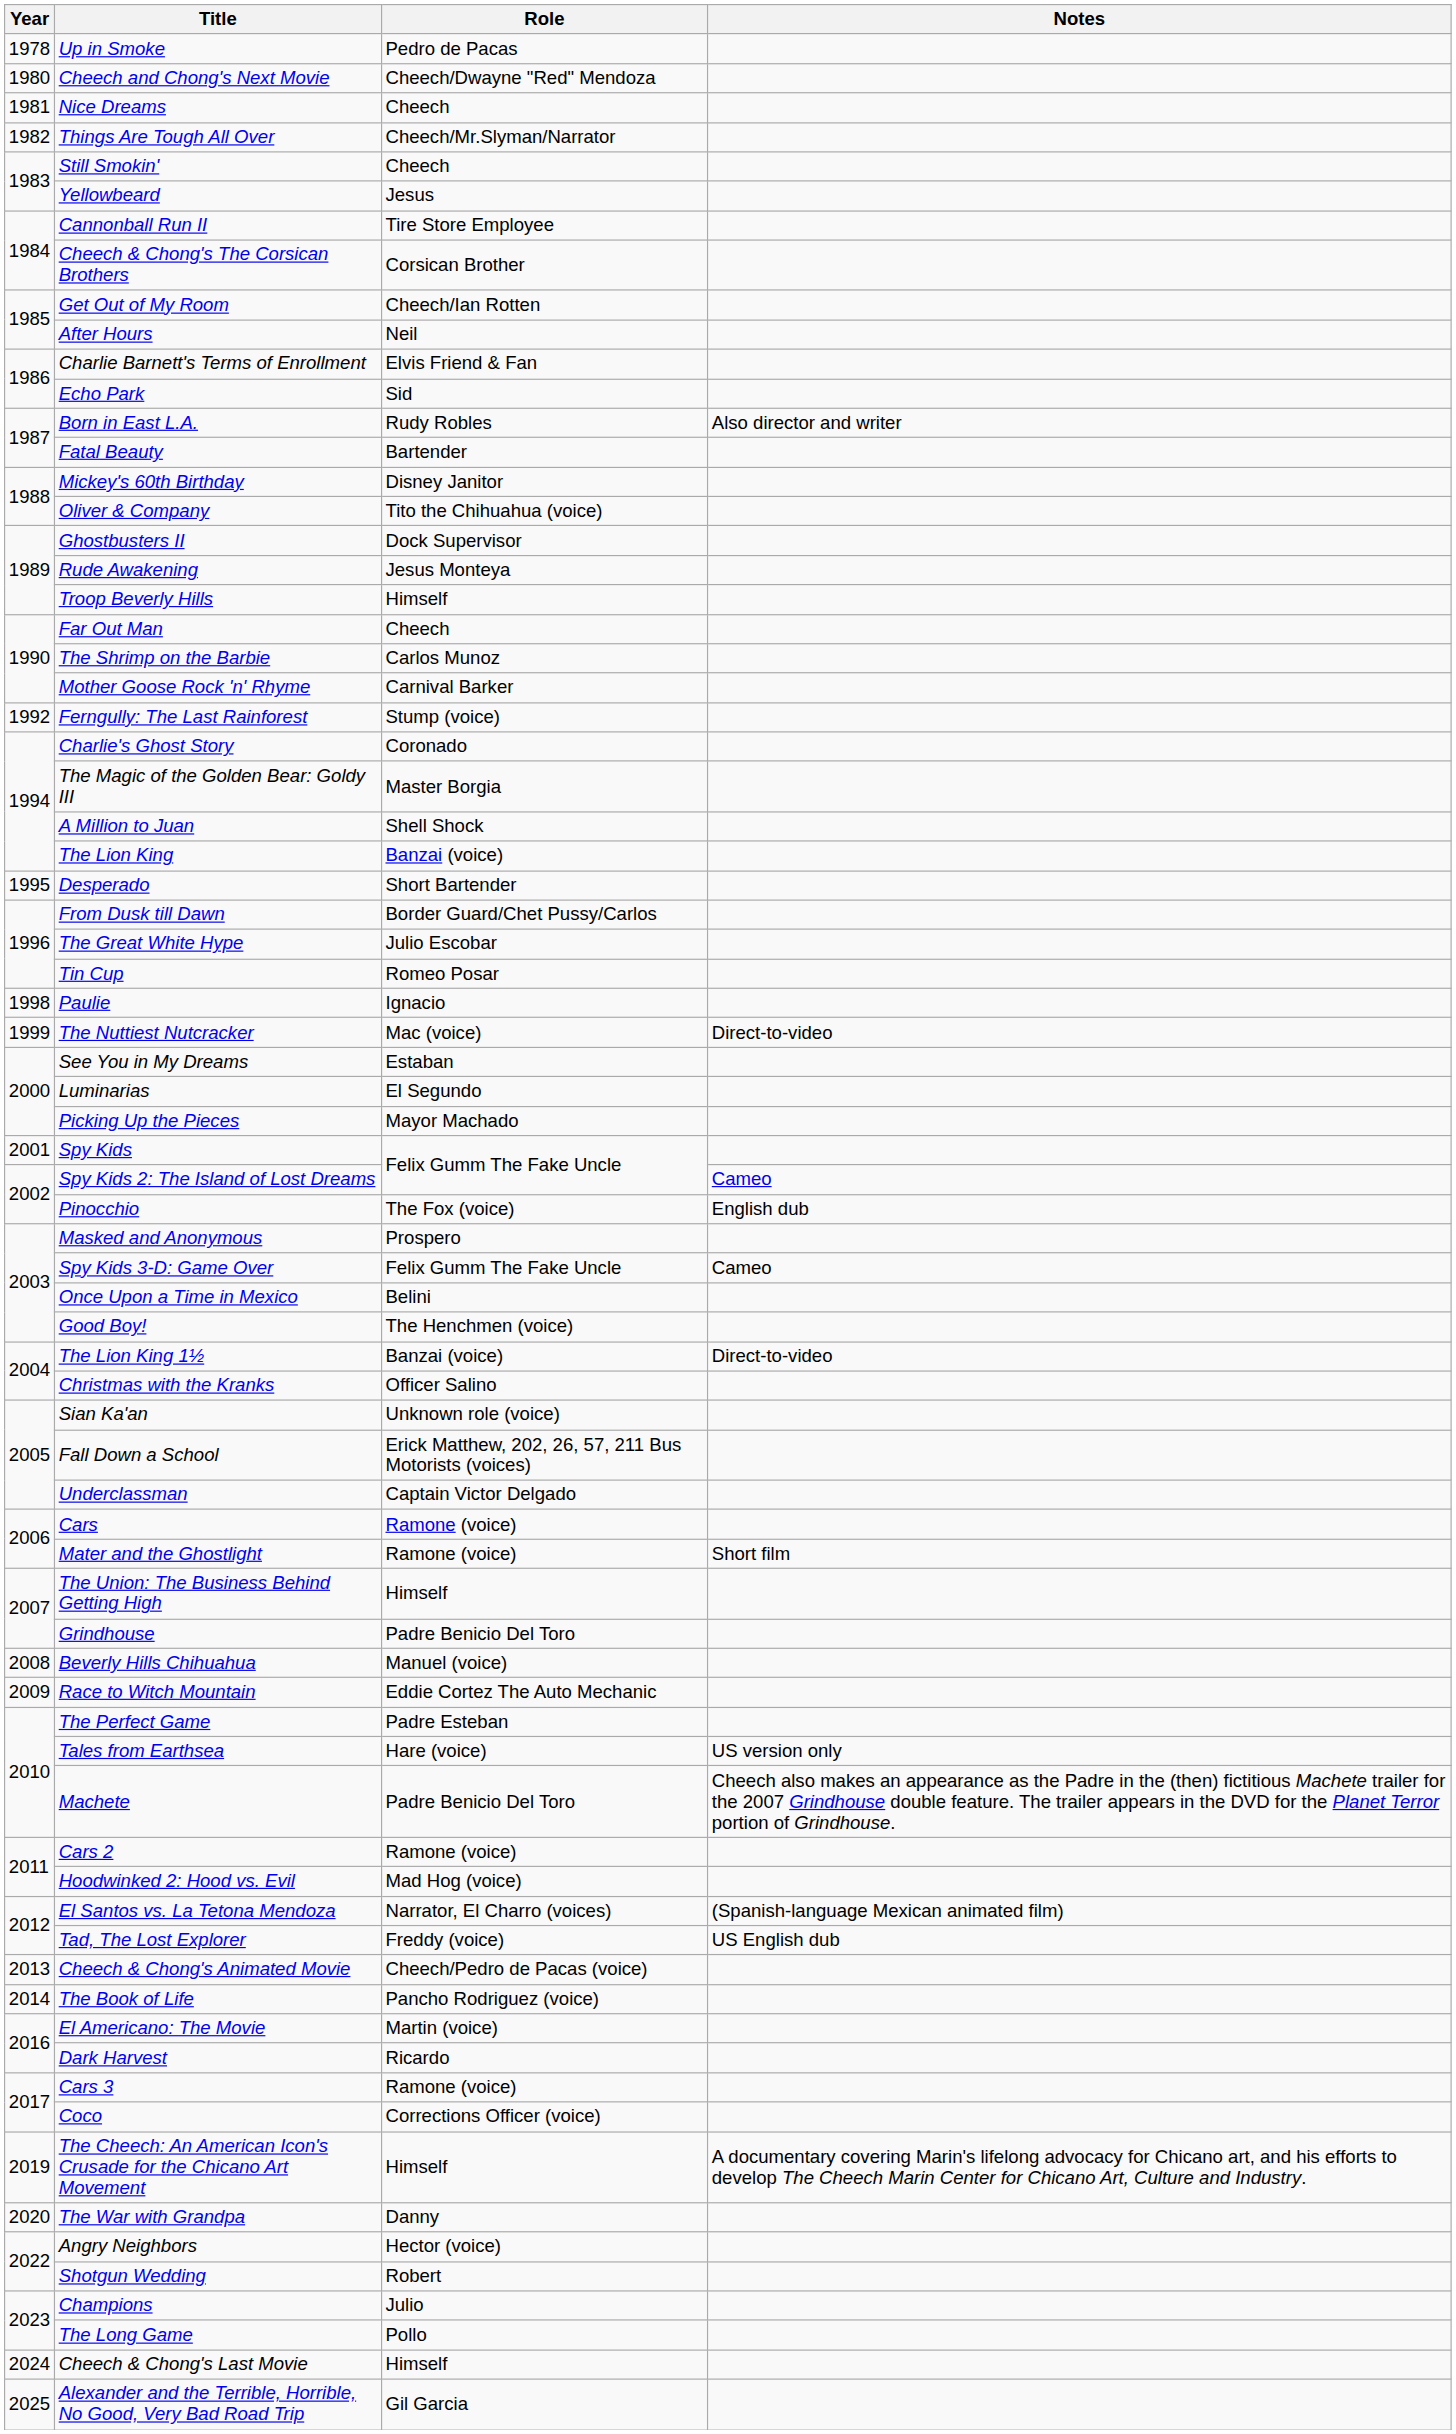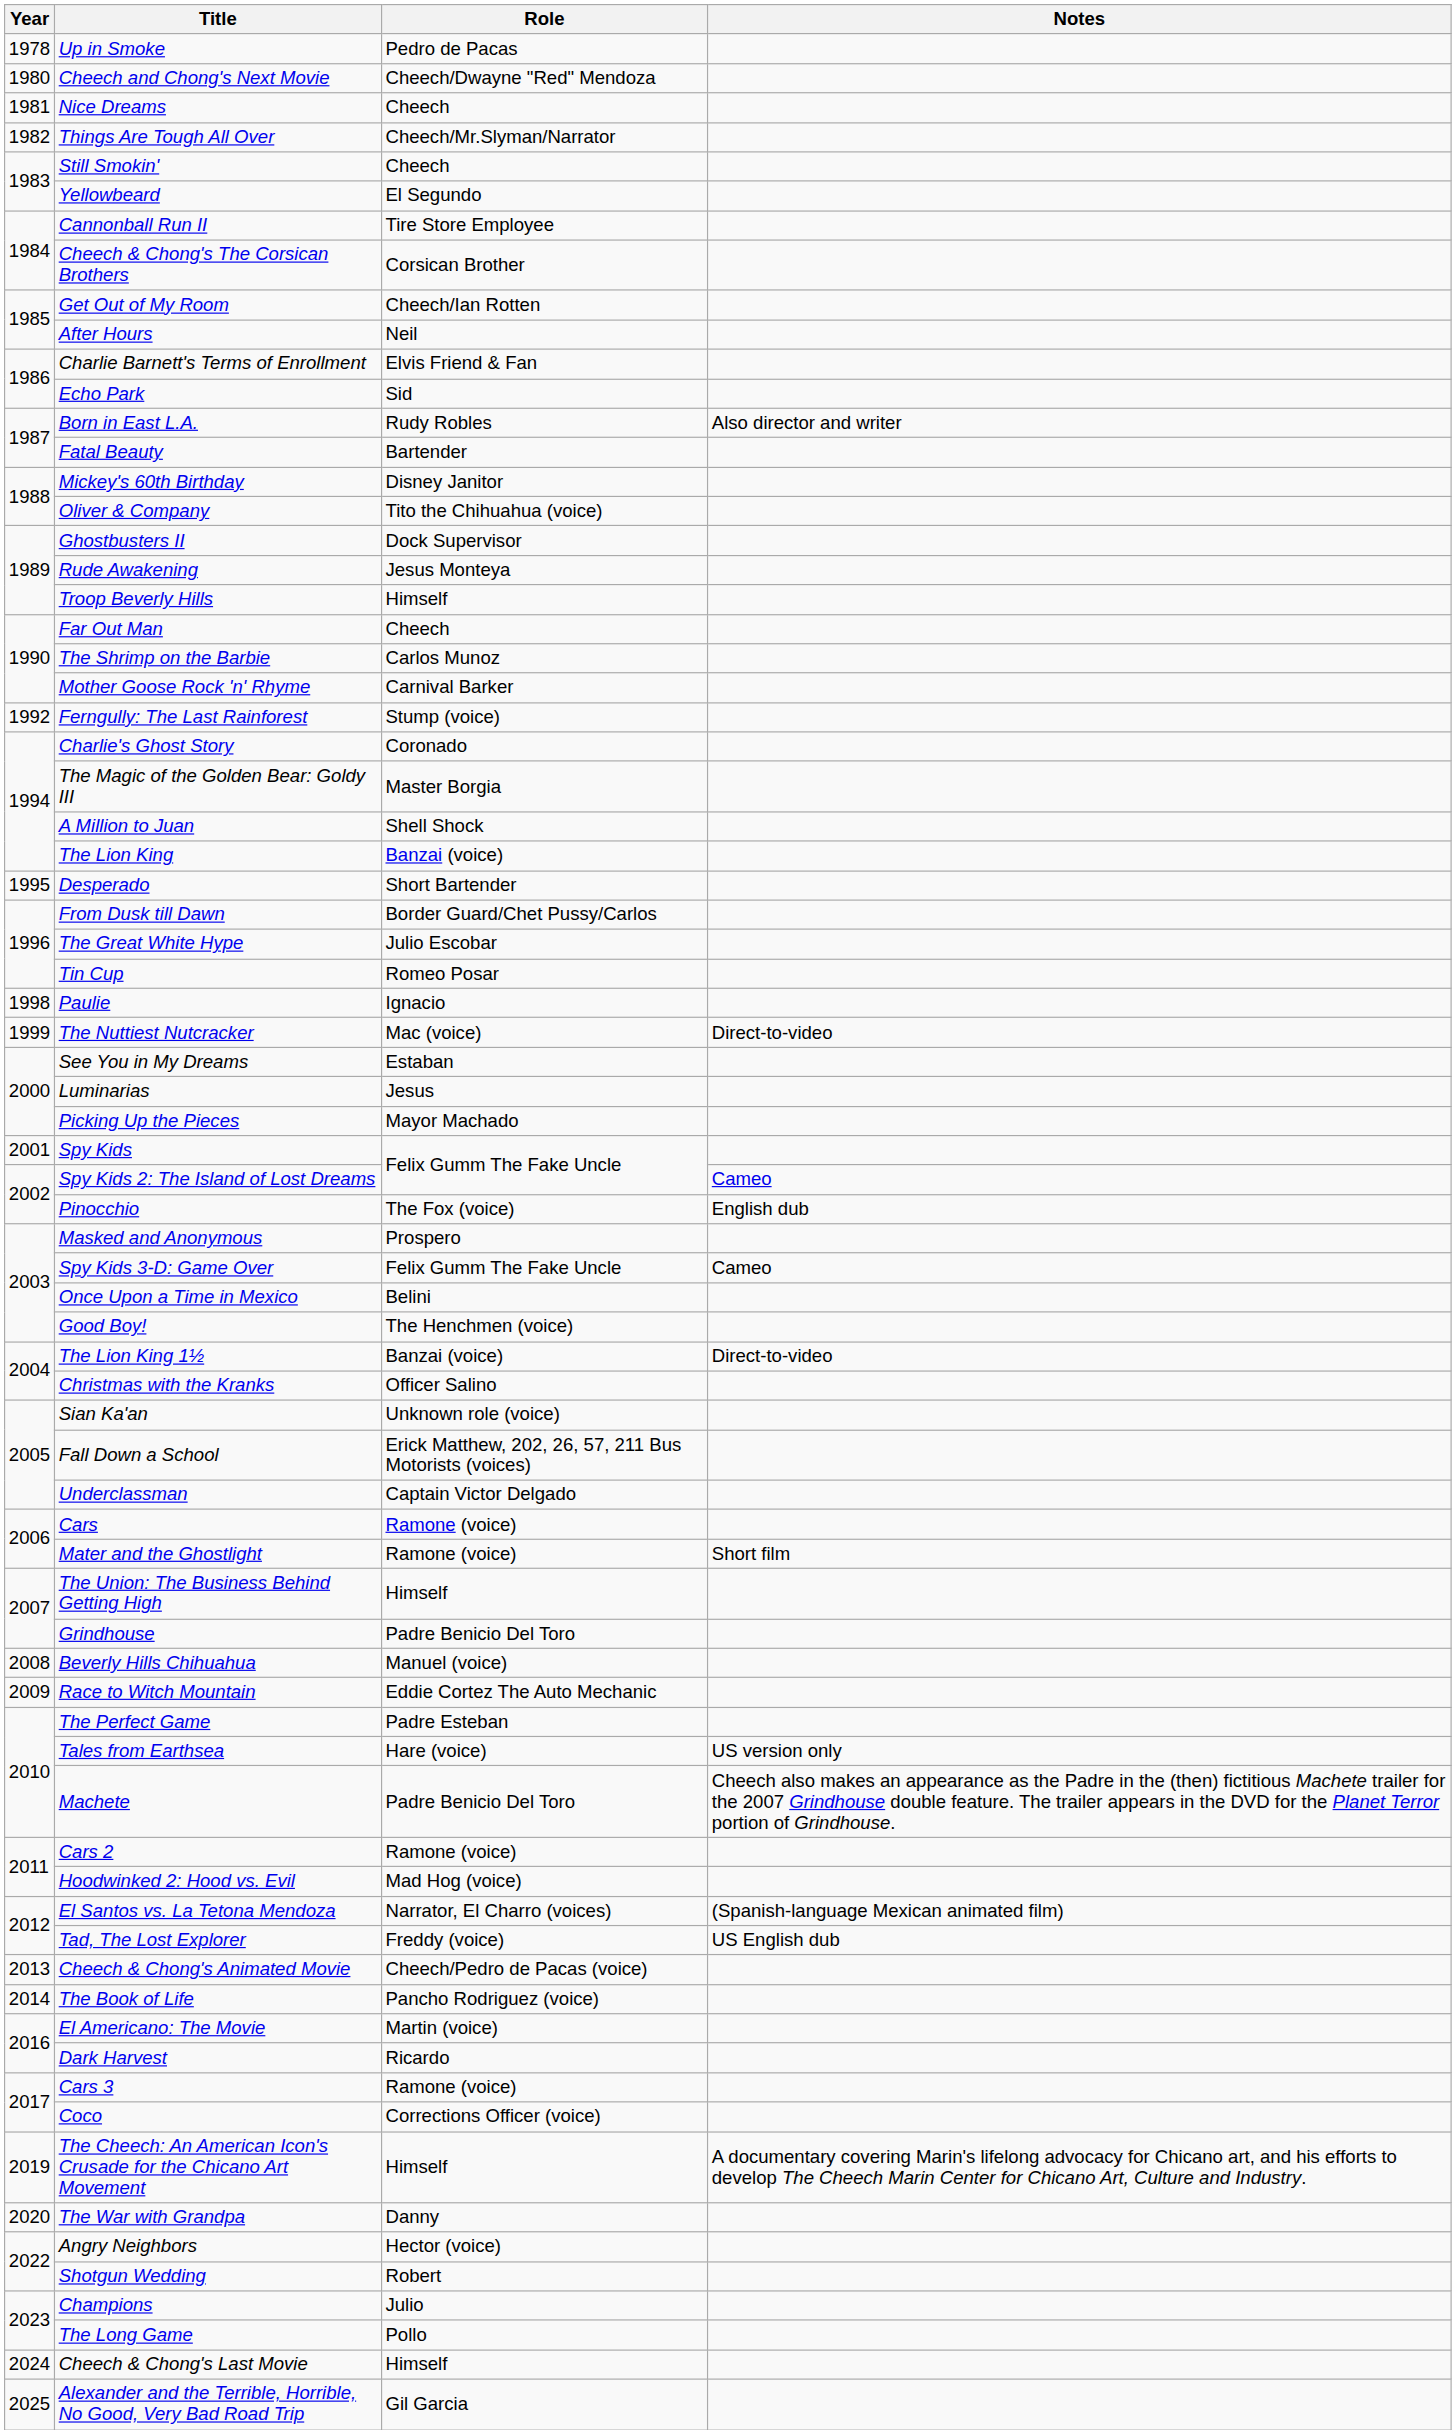Yellowbeard | Role: Jesus -> El Segundo
Luminarias | Role: El Segundo -> Jesus
